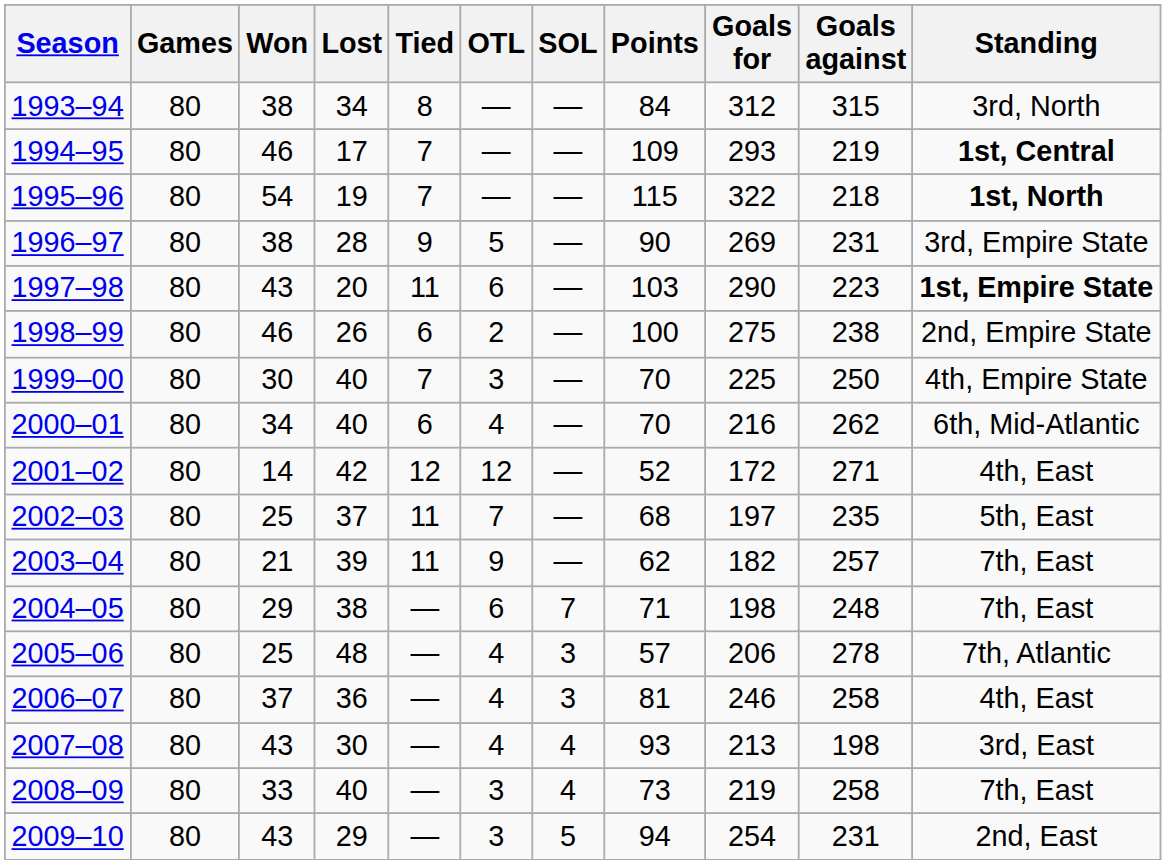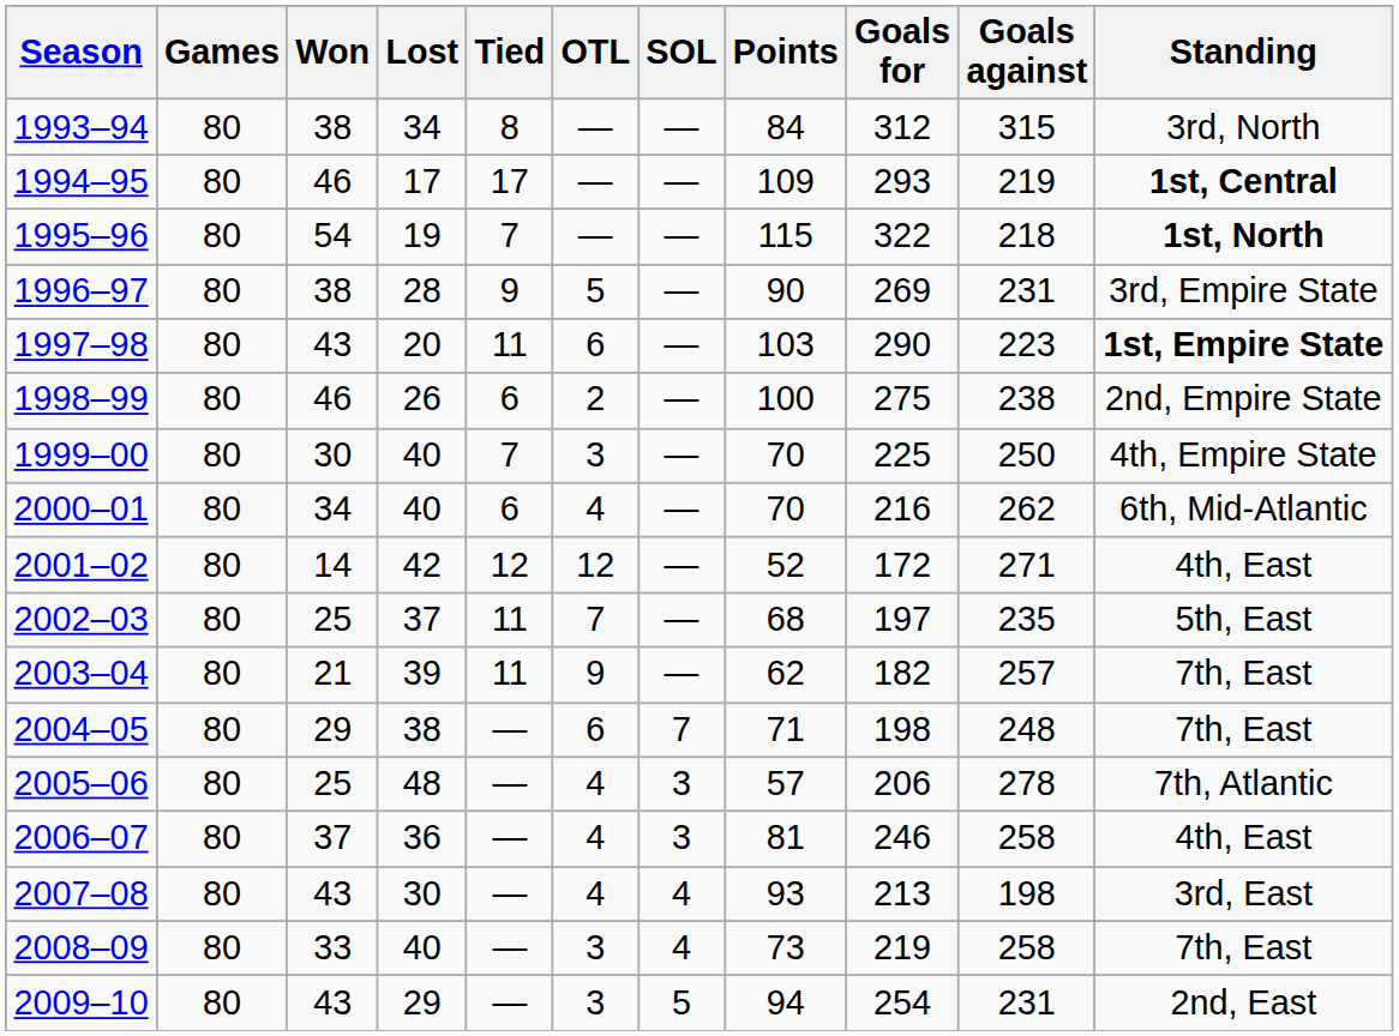1994–95 | Tied: 7 -> 17
